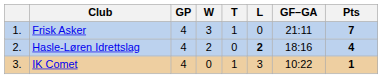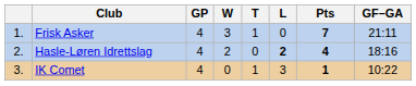columns swapped: GF–GA <-> Pts
